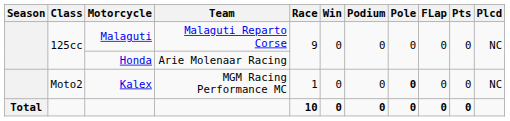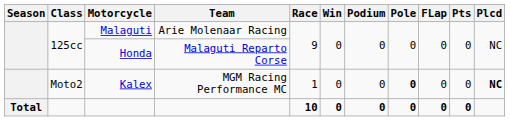Malaguti | Team: Malaguti Reparto Corse -> Arie Molenaar Racing
Honda | Team: Arie Molenaar Racing -> Malaguti Reparto Corse
Kalex | Plcd: normal -> bold
